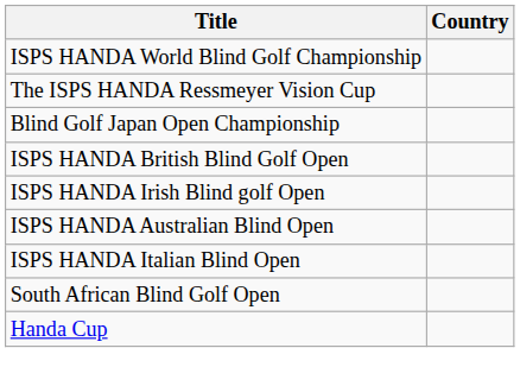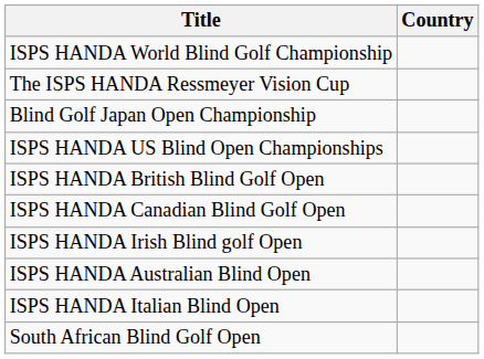+ row: ISPS HANDA US Blind Open Championships
+ row: ISPS HANDA Canadian Blind Golf Open
- row: Handa Cup
